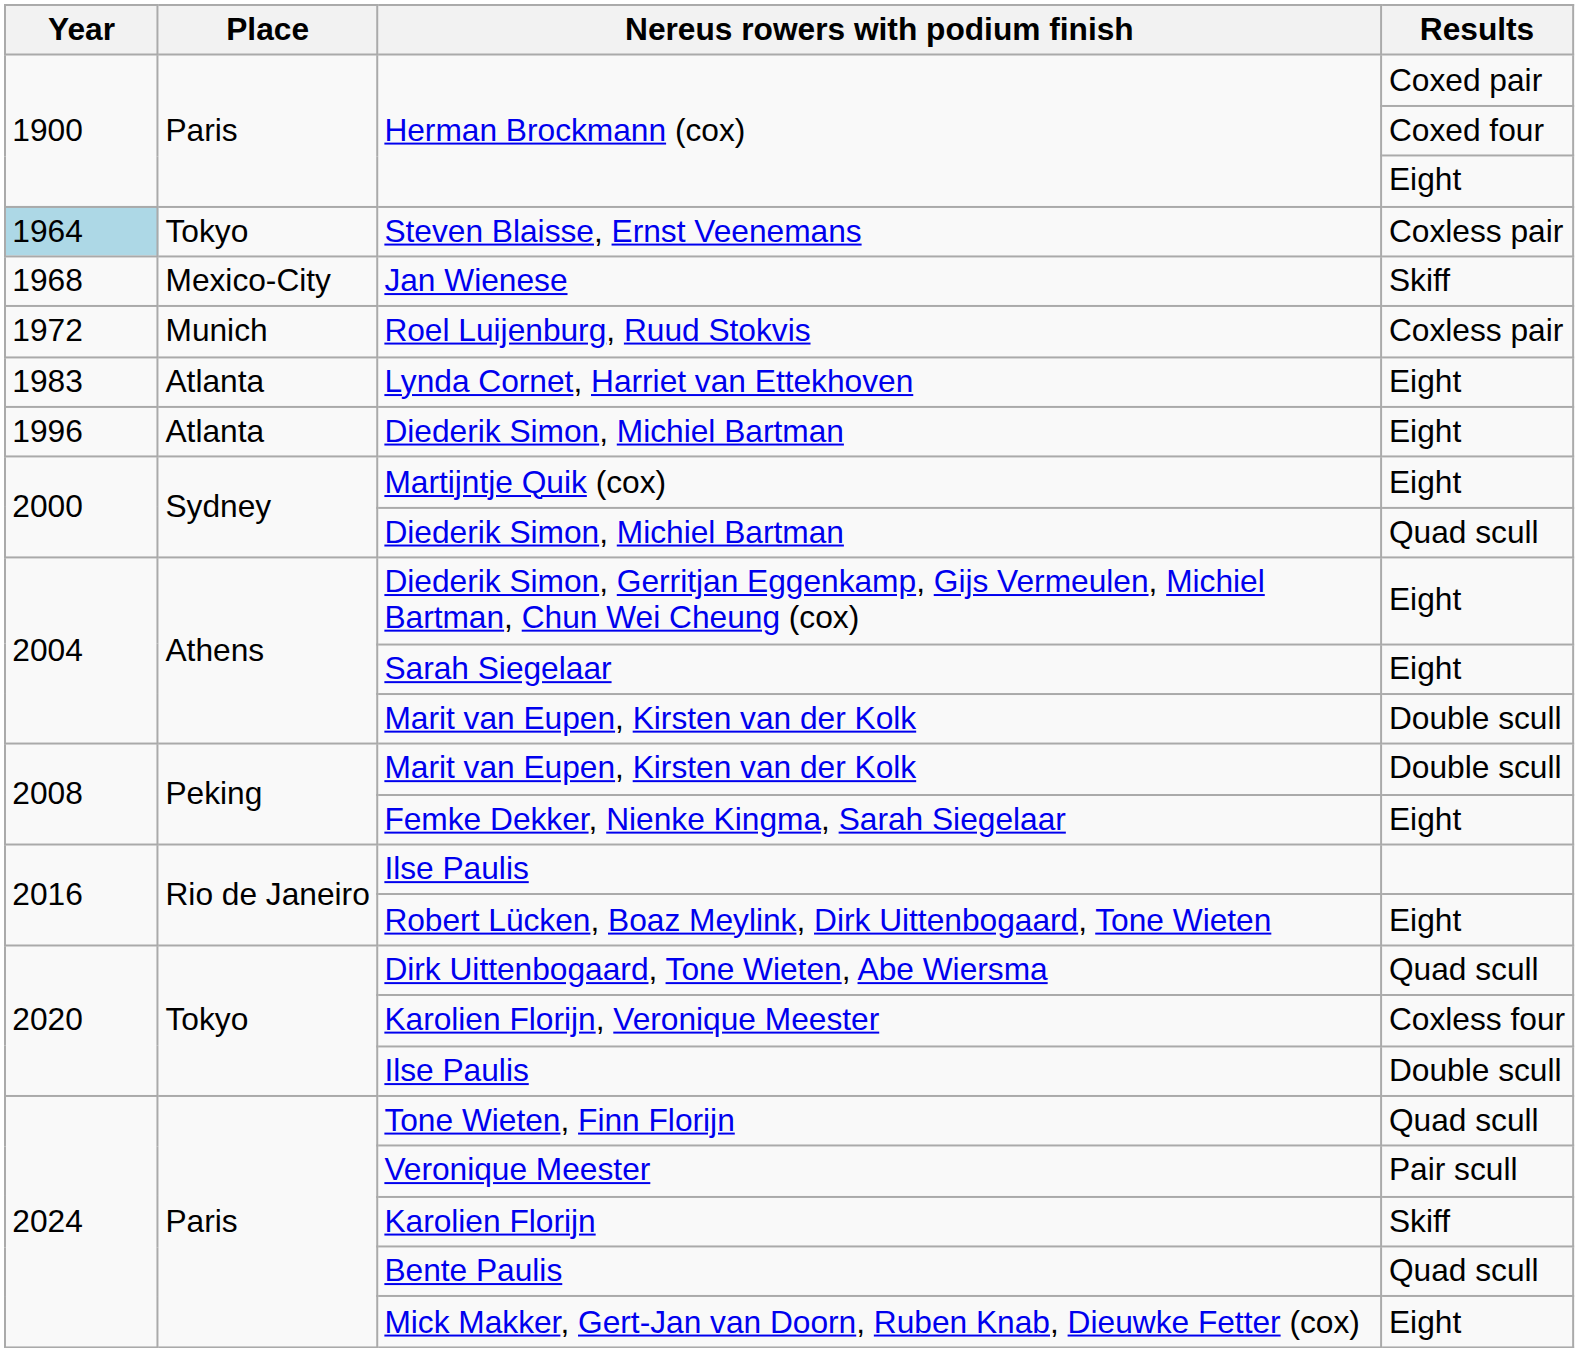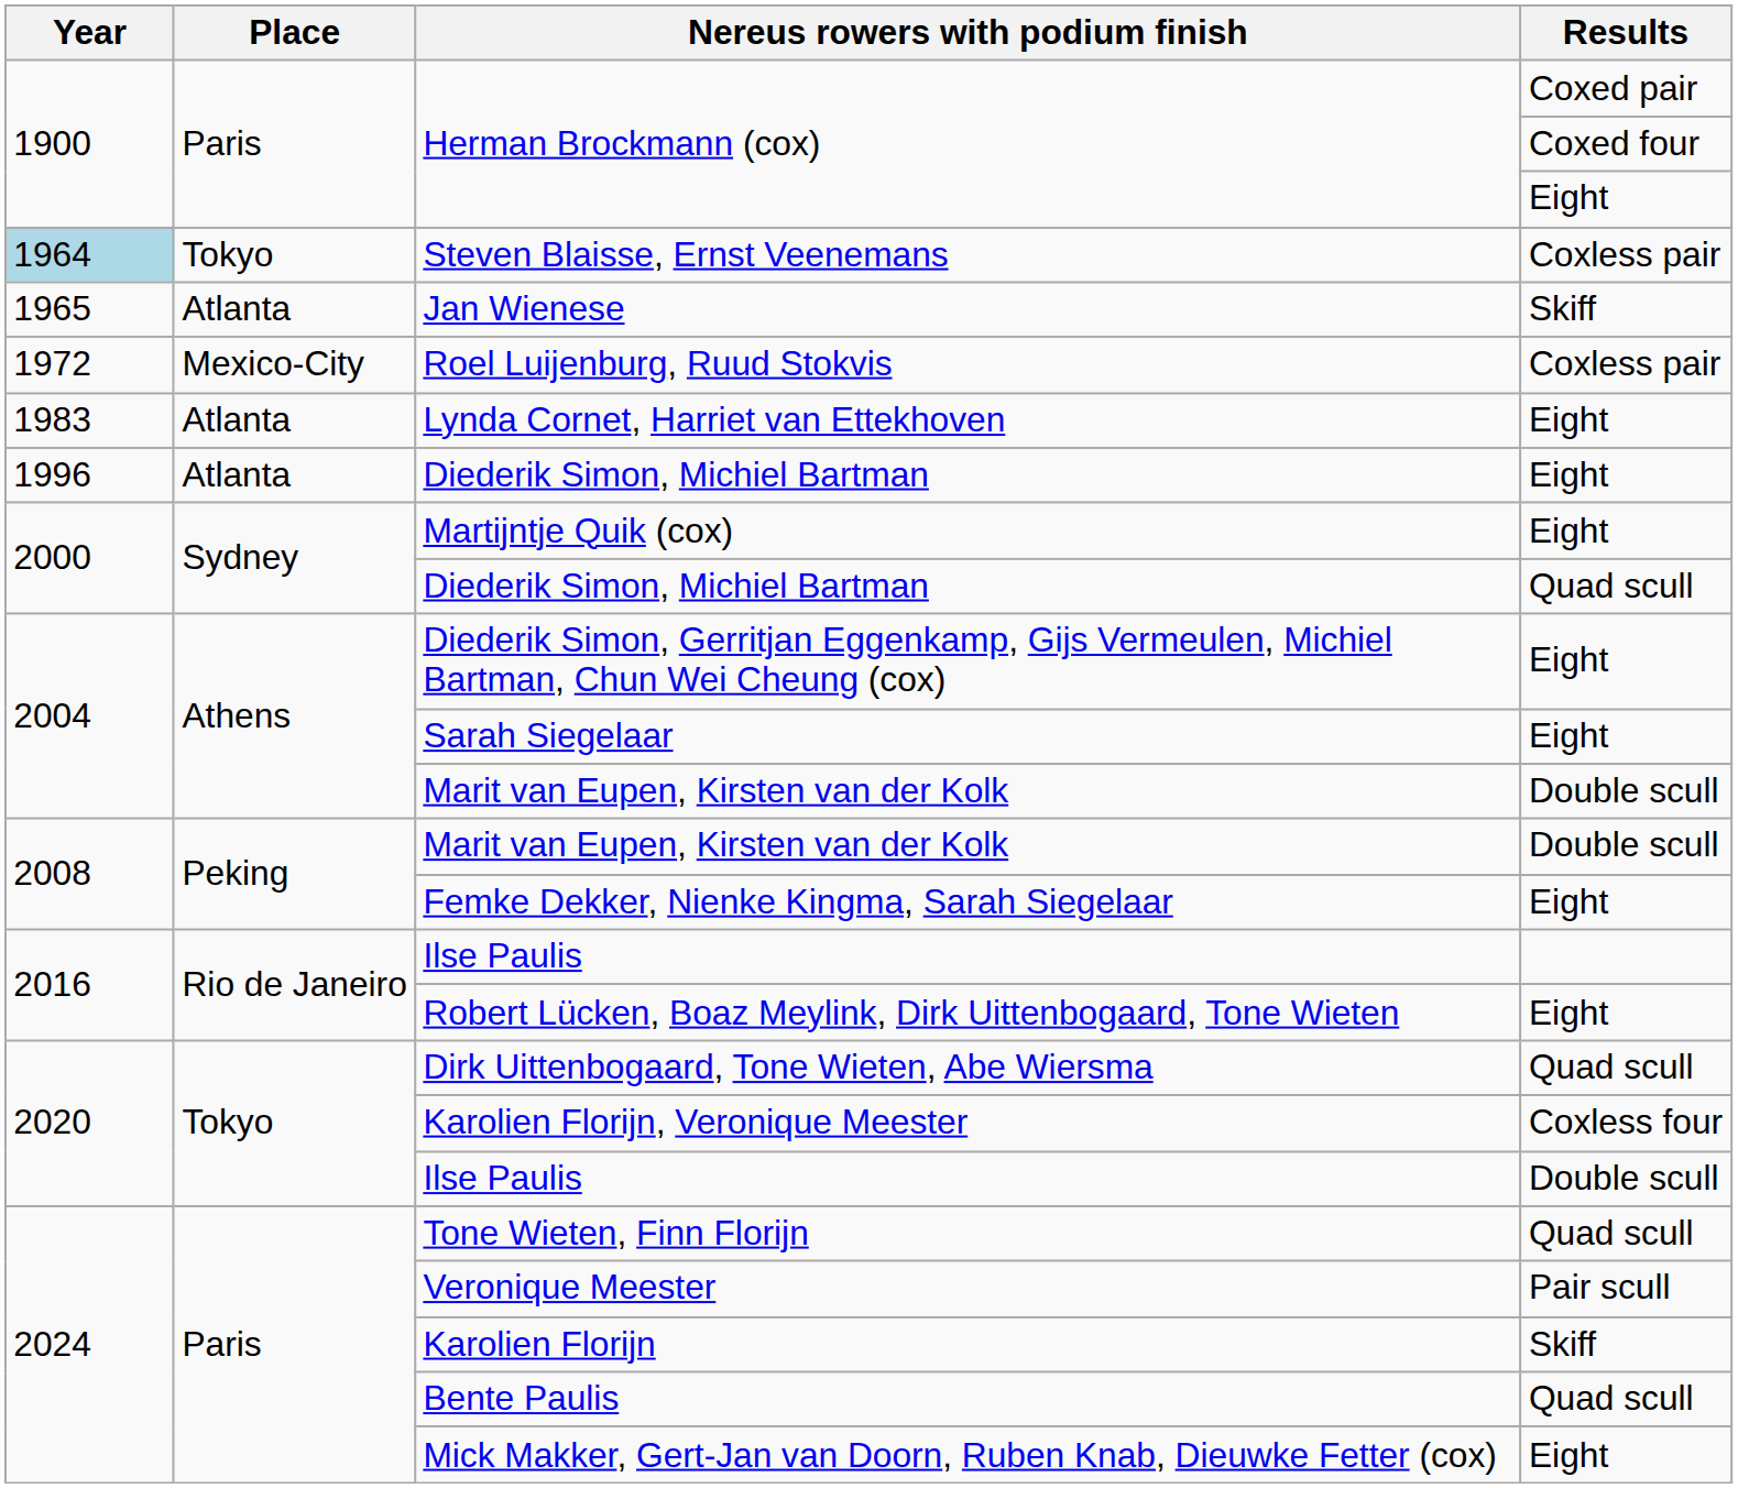Jan Wienese | Year: 1968 -> 1965
Jan Wienese | Place: Mexico-City -> Atlanta
Roel Luijenburg, Ruud Stokvis | Place: Munich -> Mexico-City
